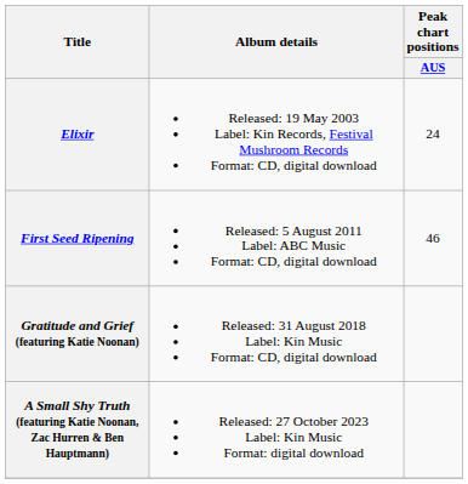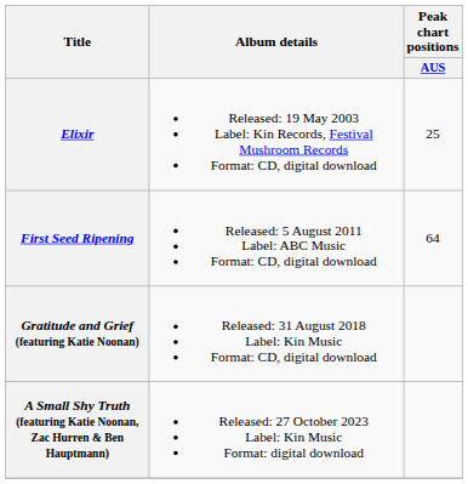Elixir | Peak chart positions / AUS: 24 -> 25
First Seed Ripening | Peak chart positions / AUS: 46 -> 64
